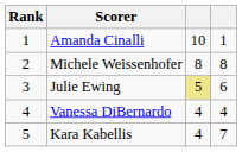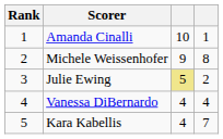Michele Weissenhofer | column 3: 8 -> 9
Julie Ewing | column 4: 6 -> 2
